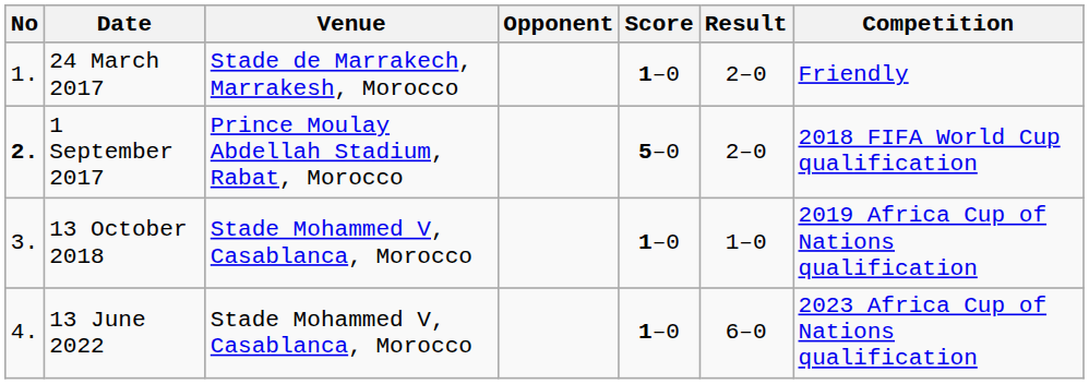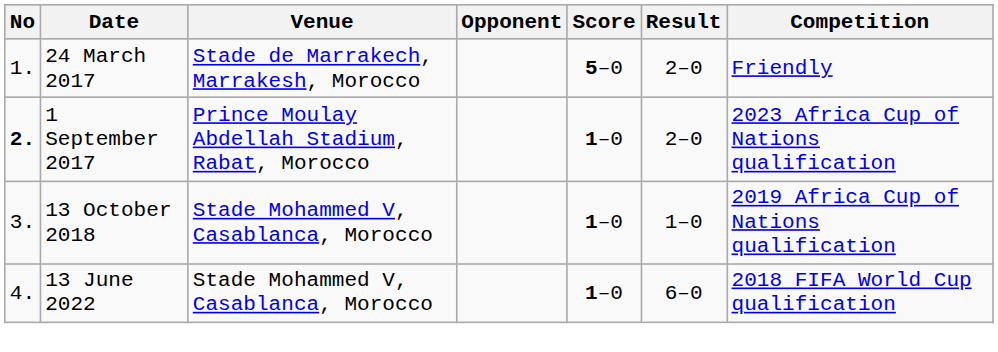24 March 2017 | Score: 1–0 -> 5–0
1 September 2017 | Score: 5–0 -> 1–0
1 September 2017 | Competition: 2018 FIFA World Cup qualification -> 2023 Africa Cup of Nations qualification
13 June 2022 | Competition: 2023 Africa Cup of Nations qualification -> 2018 FIFA World Cup qualification
